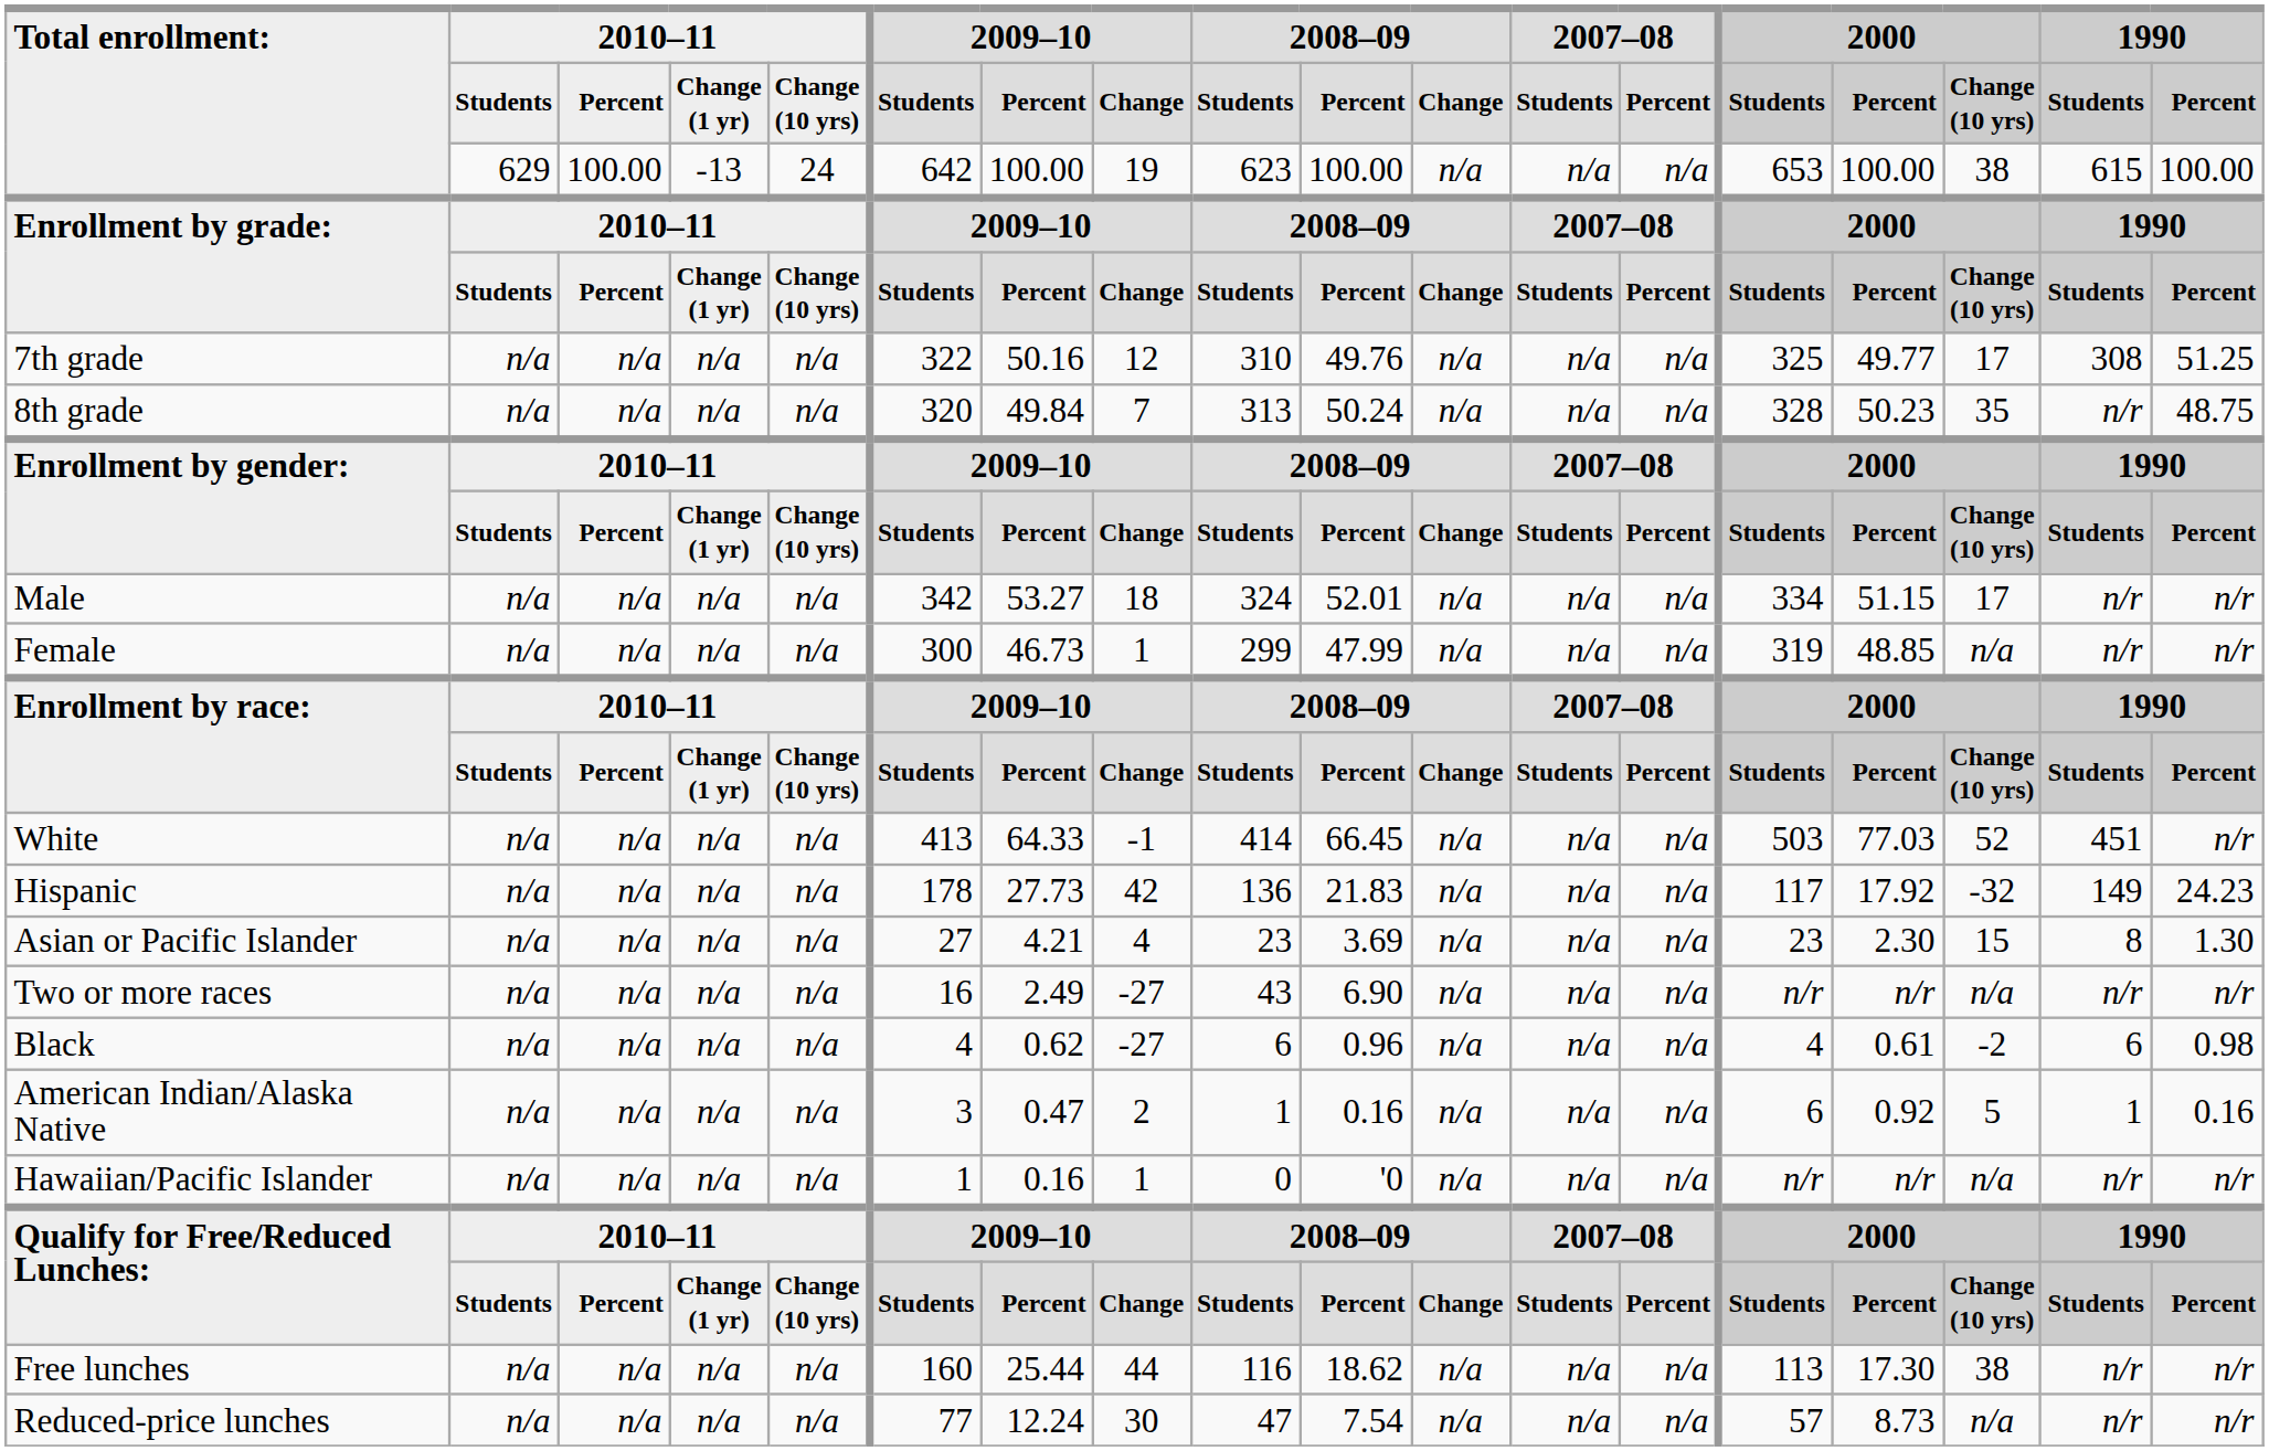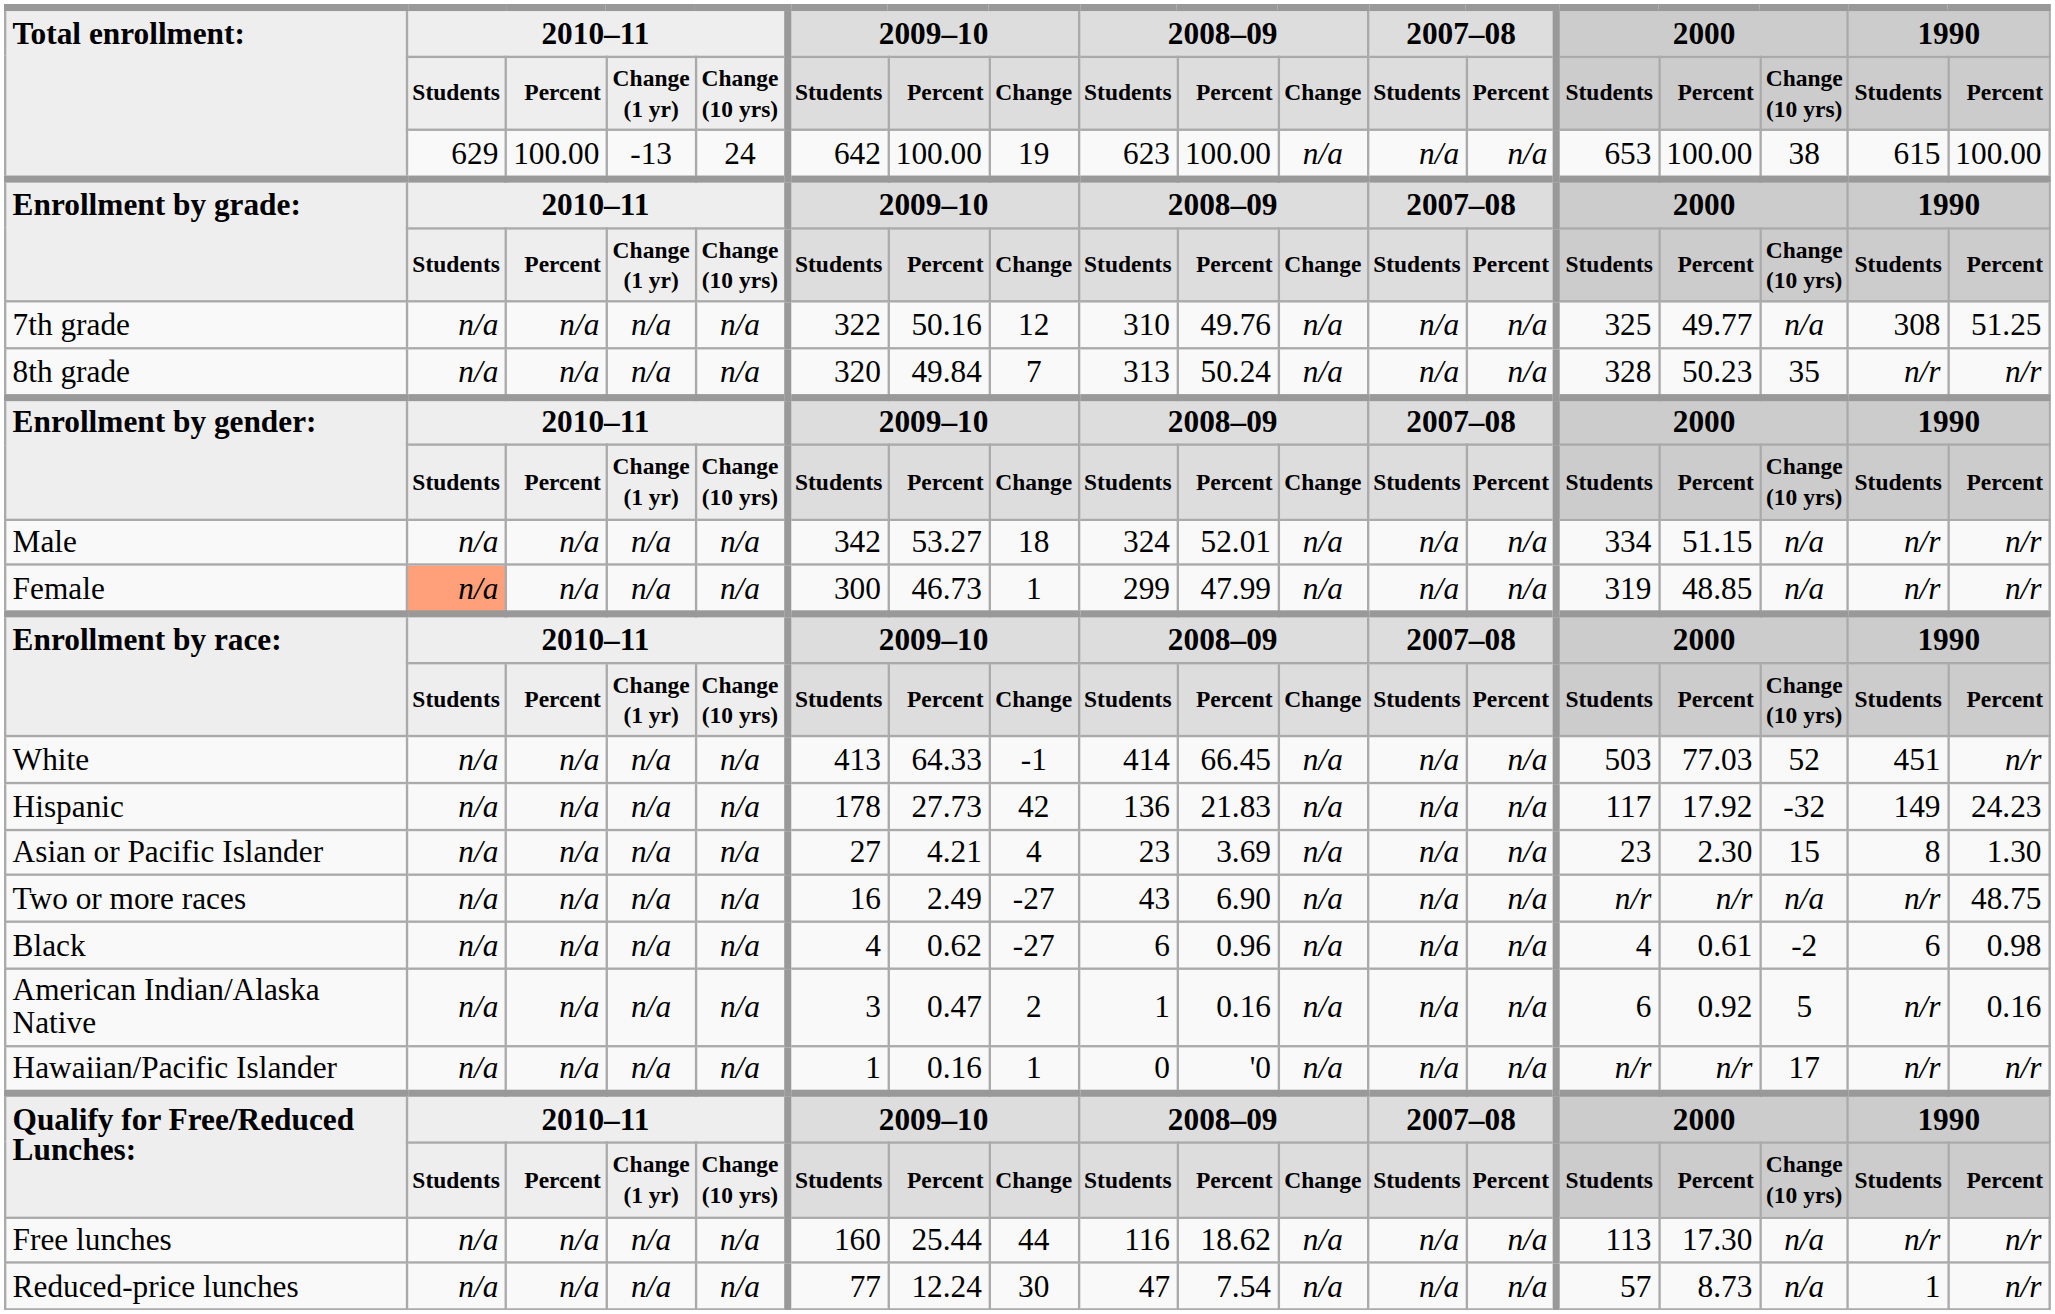7th grade | 2000 / Change (10 yrs): 17 -> n/a
8th grade | 1990 / Percent: 48.75 -> n/r
Male | 2000 / Change (10 yrs): 17 -> n/a
Female | 2010–11 / Students: no background -> lightsalmon background
Two or more races | 1990 / Percent: n/r -> 48.75
American Indian/Alaska Native | 1990 / Students: 1 -> n/r
Hawaiian/Pacific Islander | 2000 / Change (10 yrs): n/a -> 17
Free lunches | 2000 / Change (10 yrs): 38 -> n/a
Reduced-price lunches | 1990 / Students: n/r -> 1
